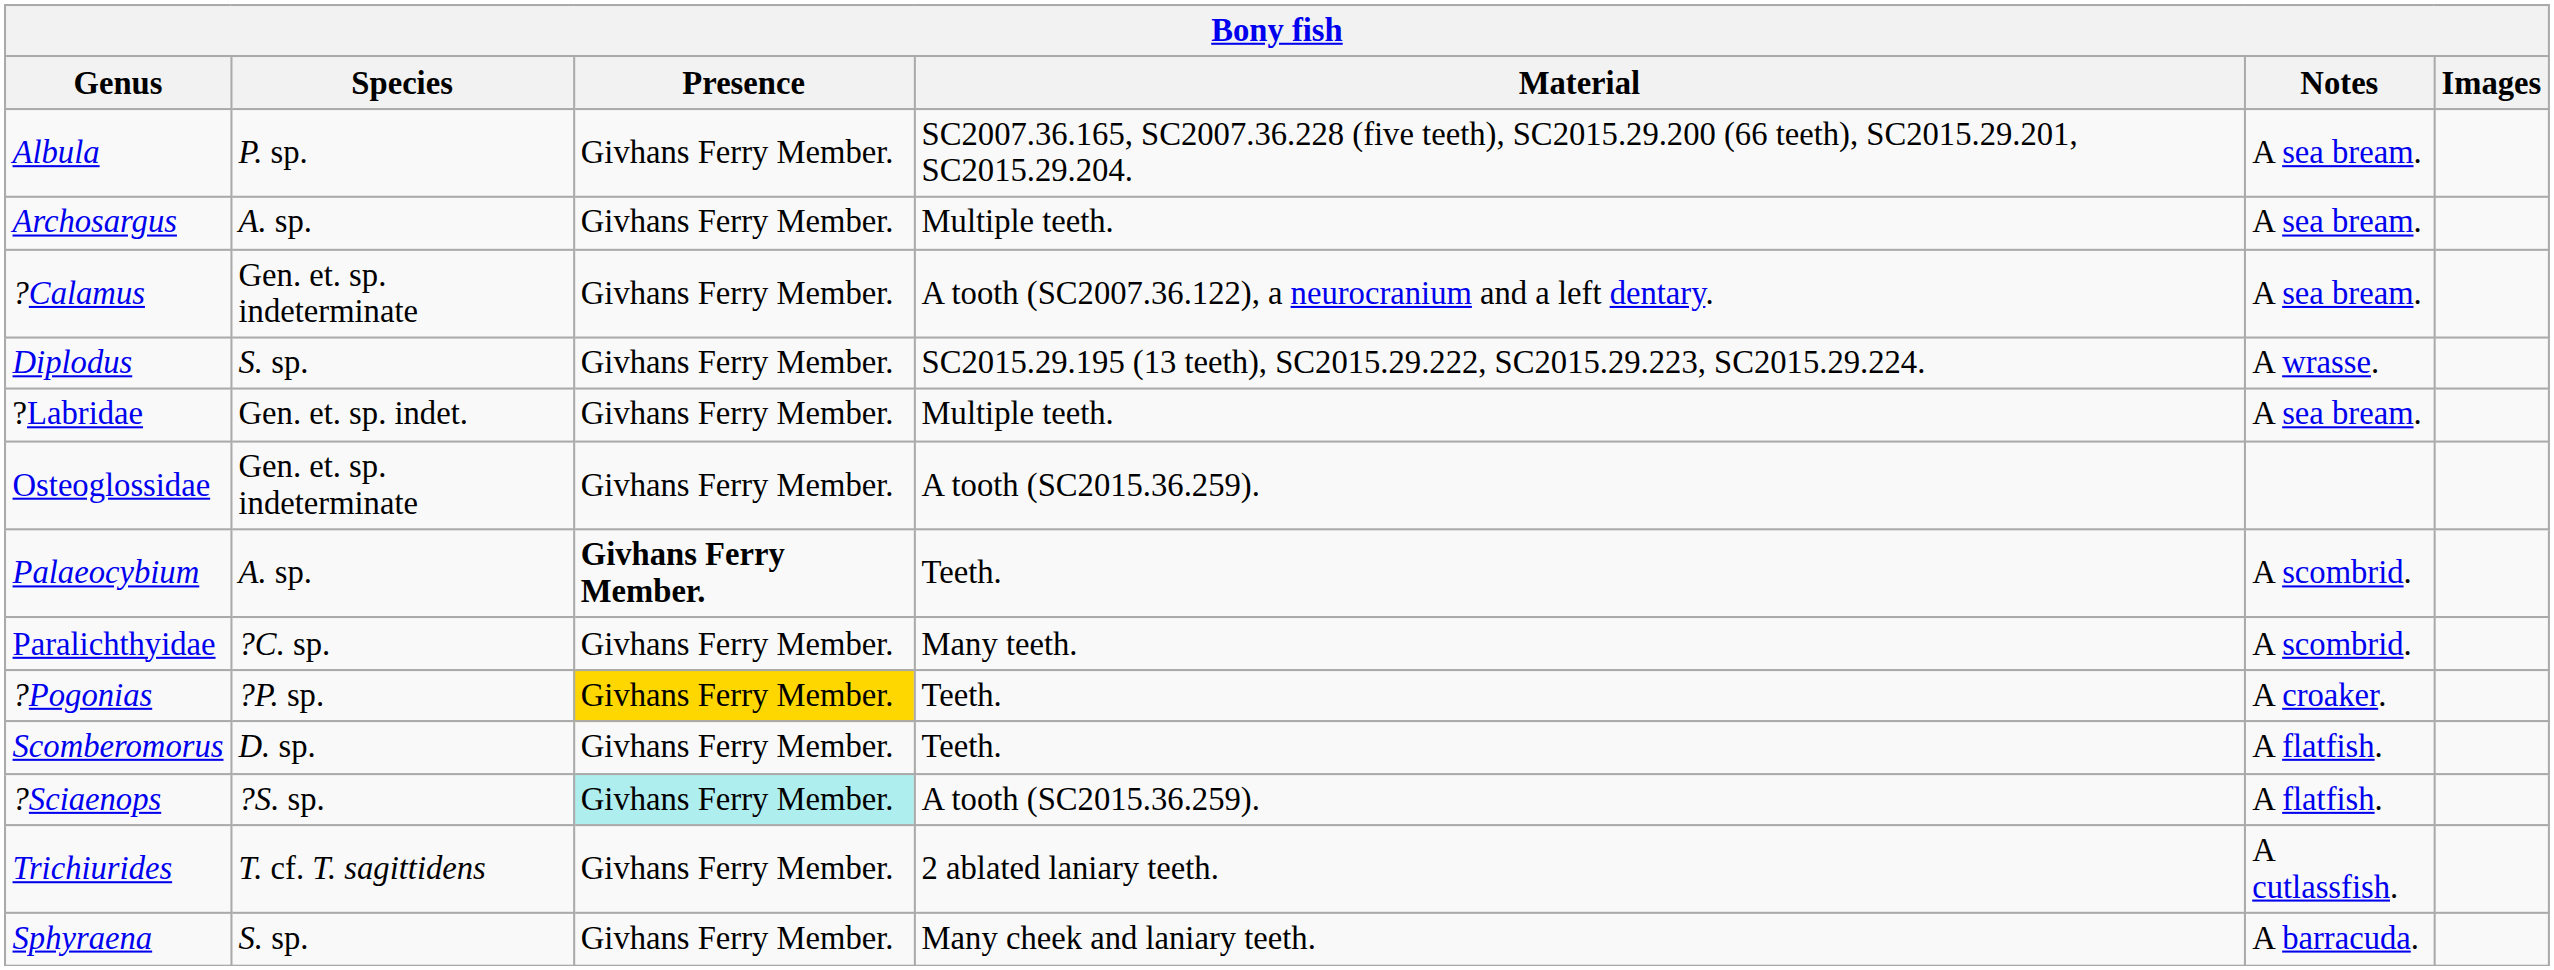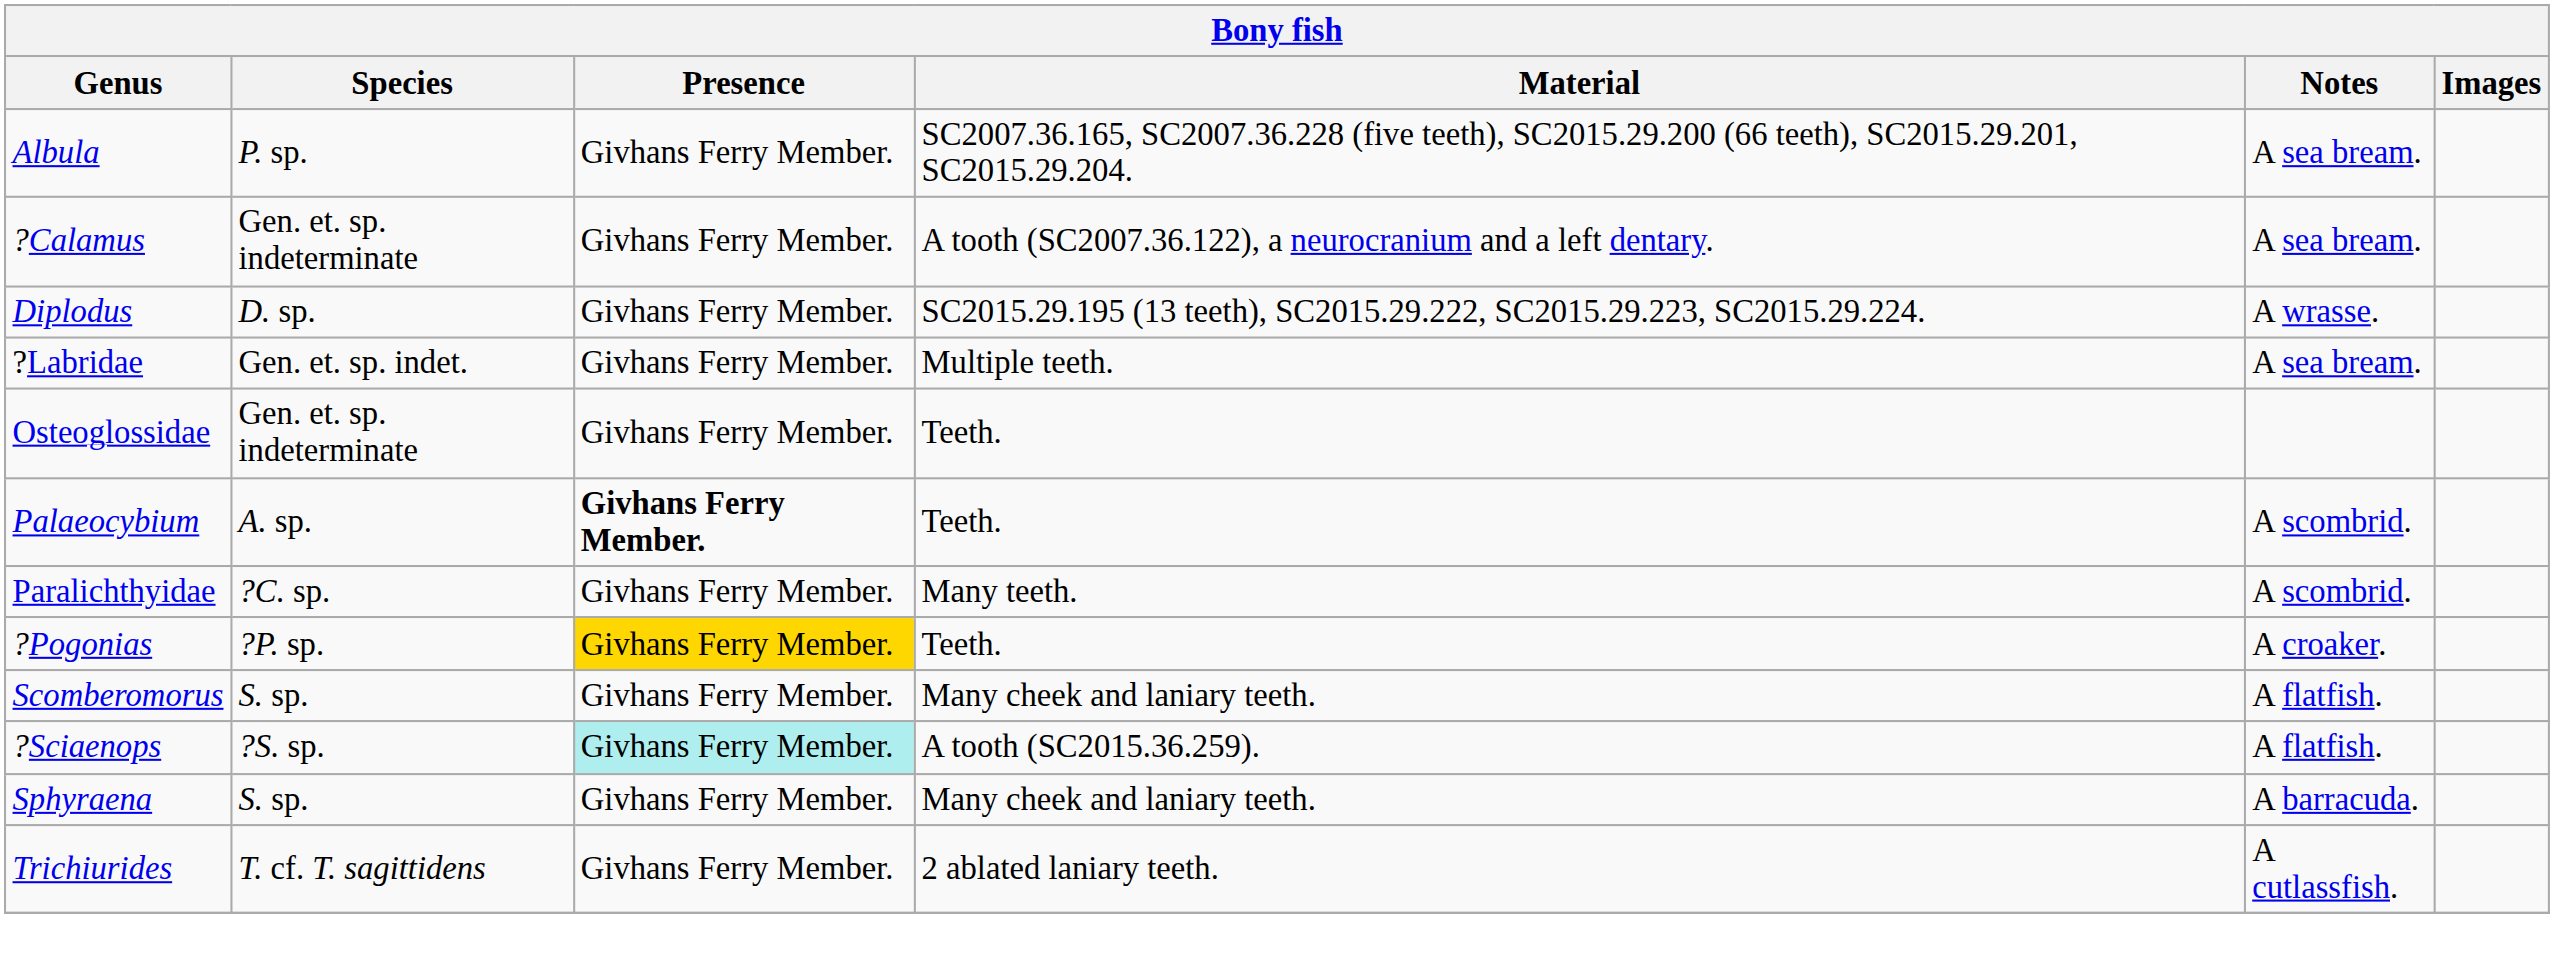- row: Archosargus | A. sp. | Givhans Ferry Member. | Multiple teeth. | A sea bream.
Diplodus | Species: S. sp. -> D. sp.
Osteoglossidae | Material: A tooth (SC2015.36.259). -> Teeth.
Scomberomorus | Species: D. sp. -> S. sp.
Scomberomorus | Material: Teeth. -> Many cheek and laniary teeth.
rows swapped: Sphyraena <-> Trichiurides
